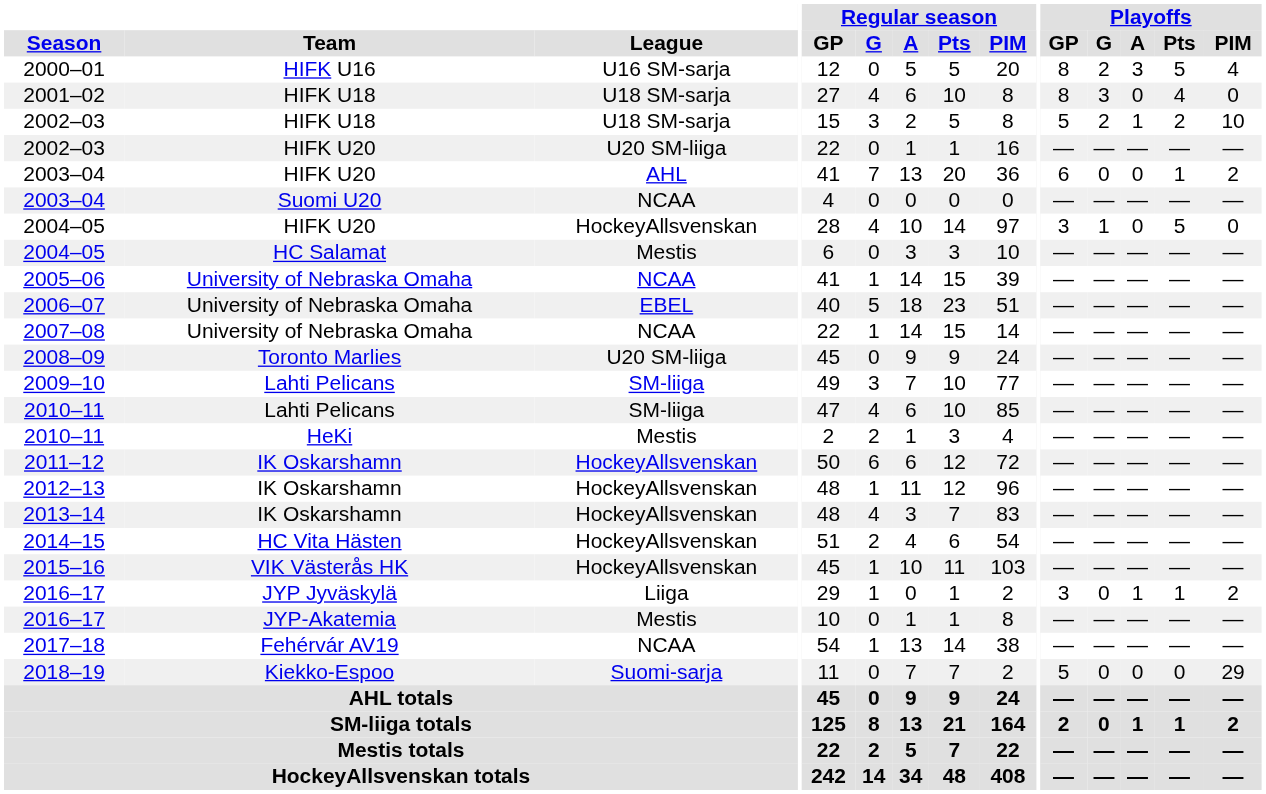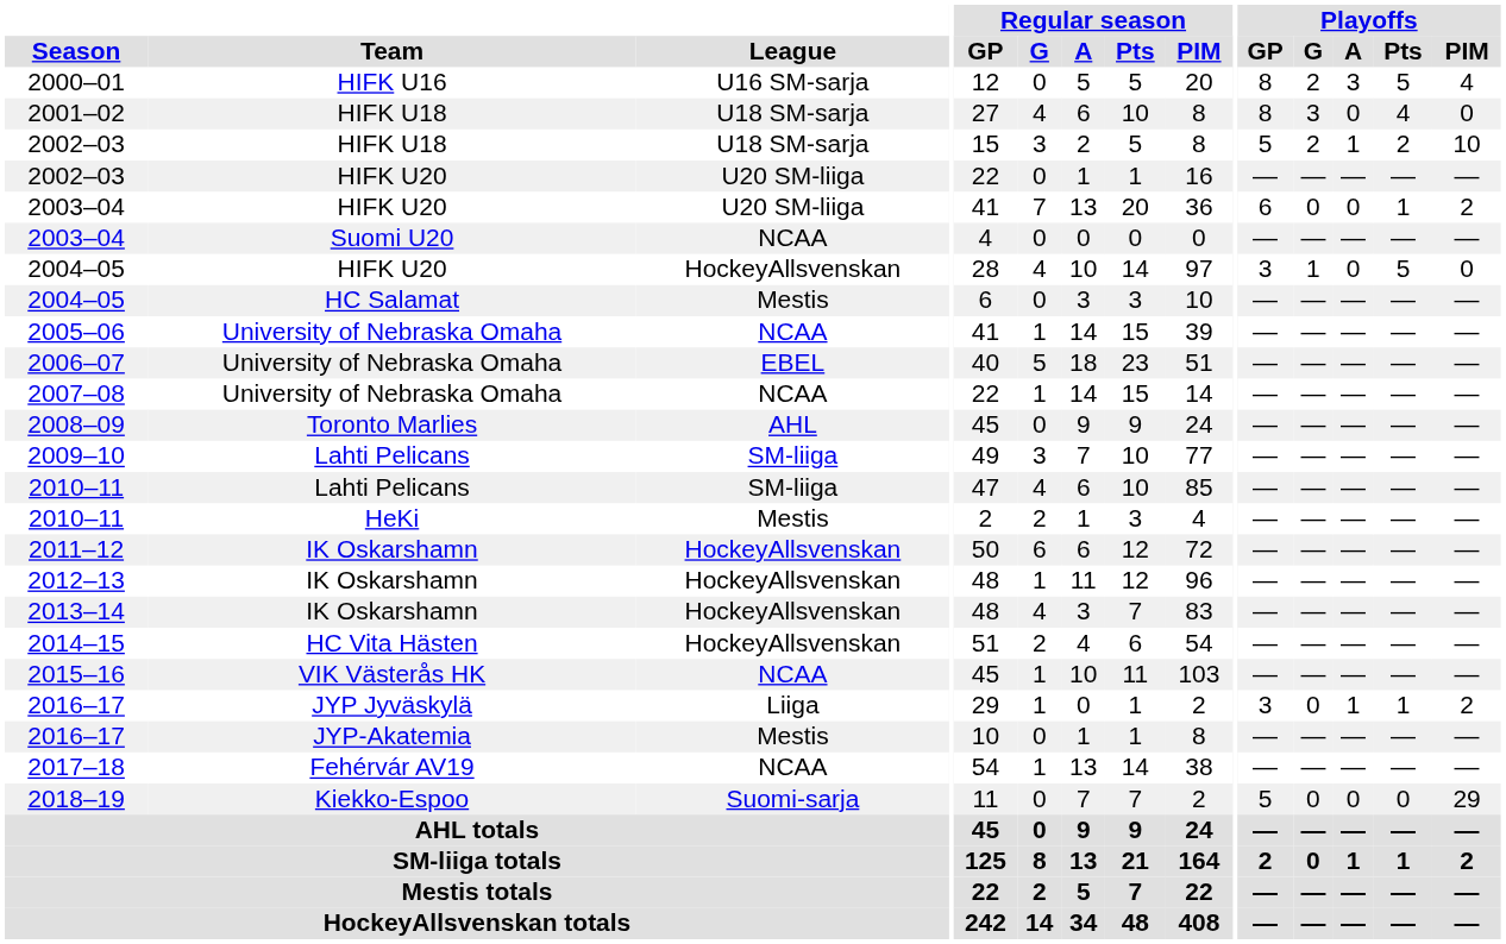2003–04 / HIFK U20 | League: AHL -> U20 SM-liiga
2008–09 | League: U20 SM-liiga -> AHL
2015–16 | League: HockeyAllsvenskan -> NCAA
